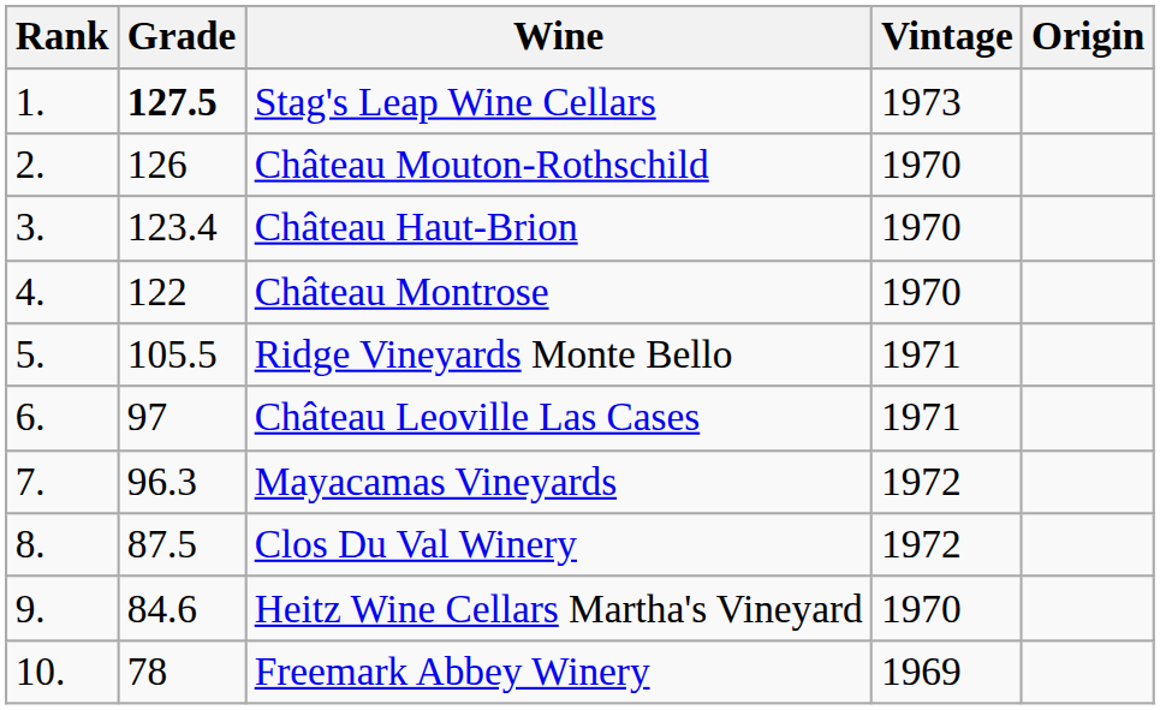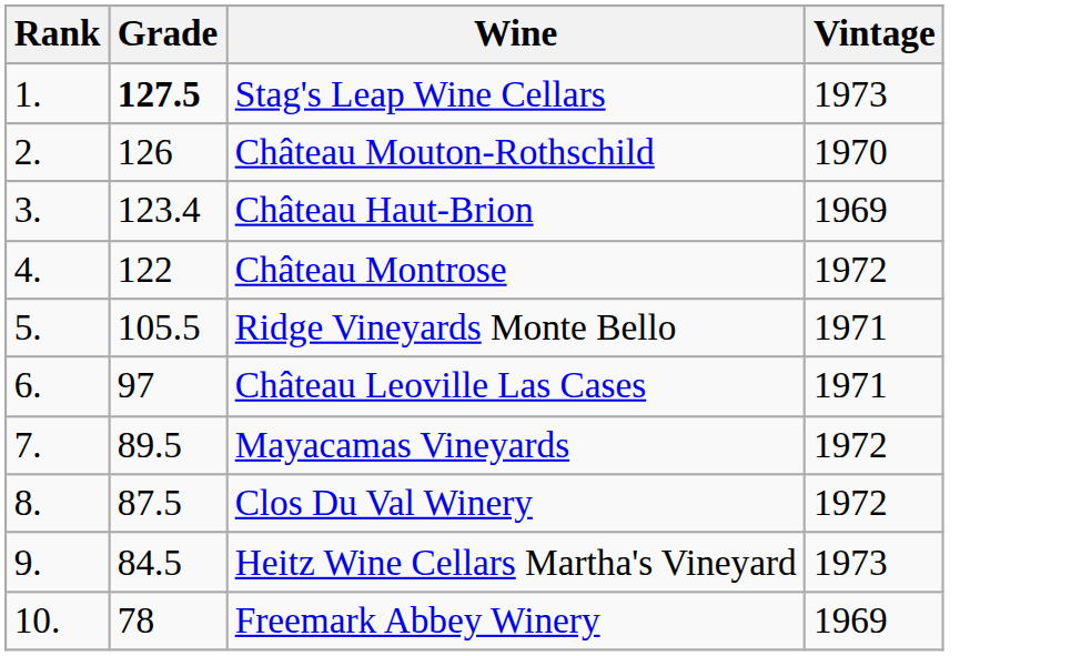- column: Origin
Château Haut-Brion | Vintage: 1970 -> 1969
Château Montrose | Vintage: 1970 -> 1972
Mayacamas Vineyards | Grade: 96.3 -> 89.5
Heitz Wine Cellars Martha's Vineyard | Grade: 84.6 -> 84.5
Heitz Wine Cellars Martha's Vineyard | Vintage: 1970 -> 1973
